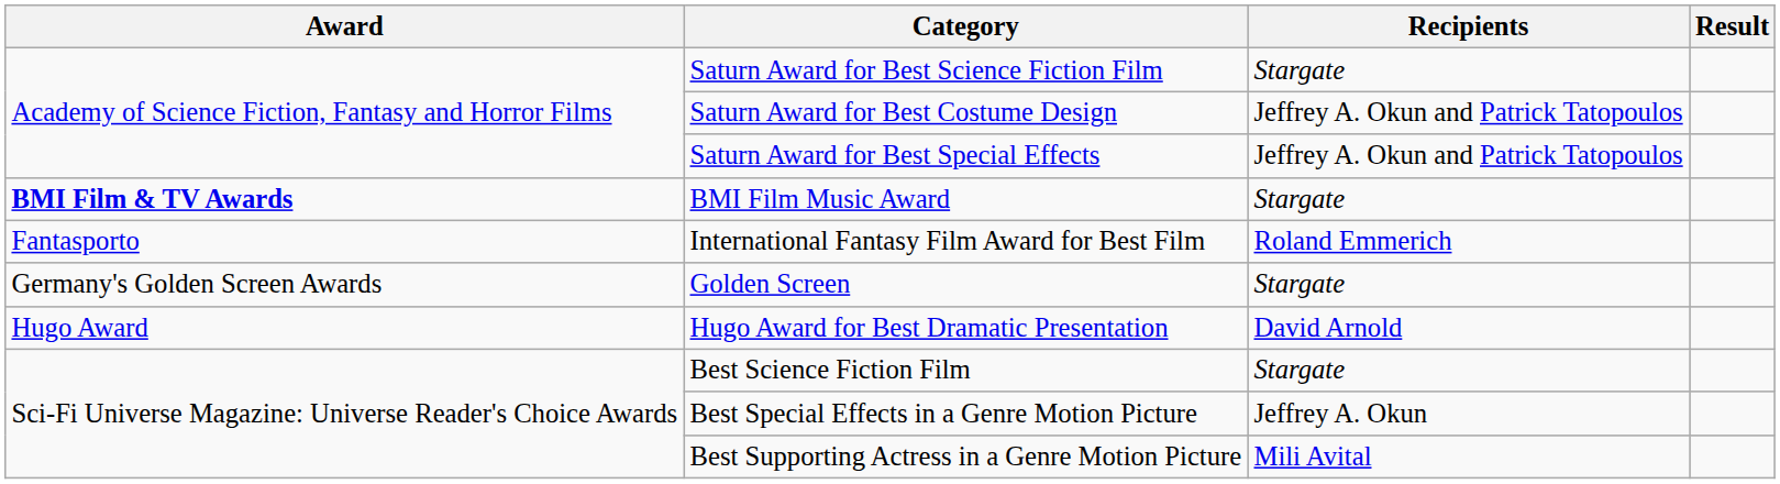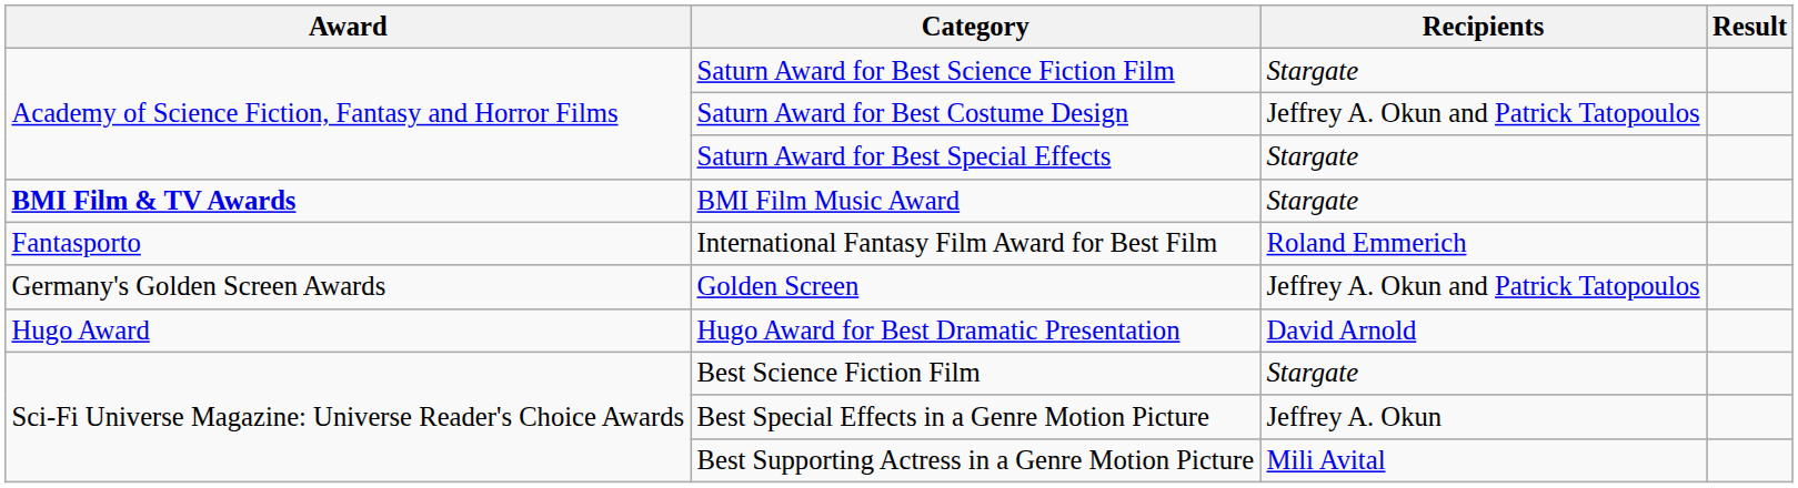Saturn Award for Best Special Effects | Recipients: Jeffrey A. Okun and Patrick Tatopoulos -> Stargate
Golden Screen | Recipients: Stargate -> Jeffrey A. Okun and Patrick Tatopoulos
